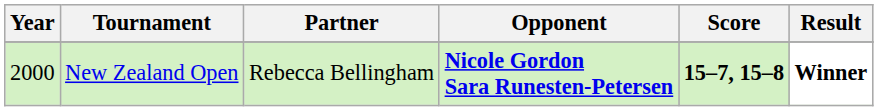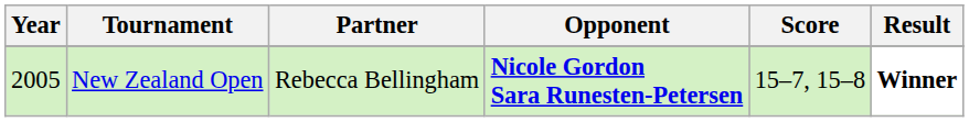New Zealand Open | Year: 2000 -> 2005
New Zealand Open | Score: bold -> normal
